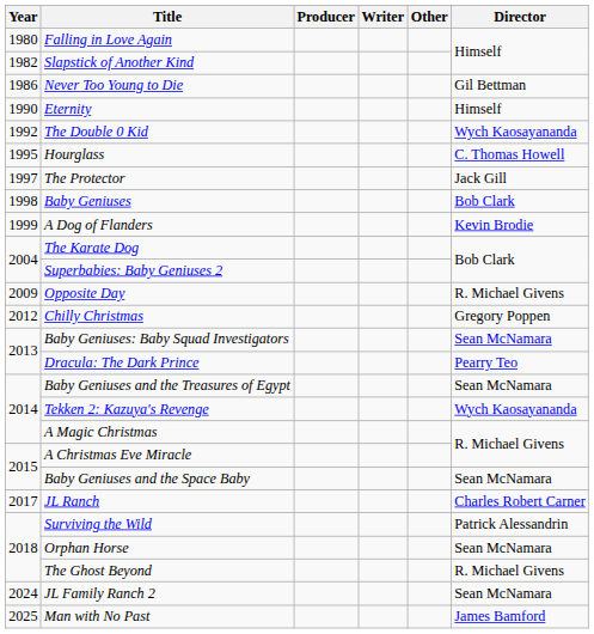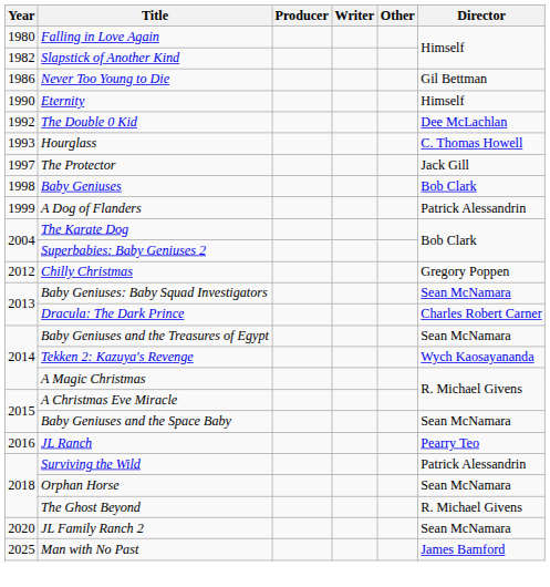The Double 0 Kid | Director: Wych Kaosayananda -> Dee McLachlan
Hourglass | Year: 1995 -> 1993
A Dog of Flanders | Director: Kevin Brodie -> Patrick Alessandrin
- row: 2009 | Opposite Day | R. Michael Givens
Dracula: The Dark Prince | Director: Pearry Teo -> Charles Robert Carner
JL Ranch | Year: 2017 -> 2016
JL Ranch | Director: Charles Robert Carner -> Pearry Teo
JL Family Ranch 2 | Year: 2024 -> 2020
